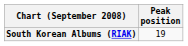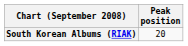South Korean Albums (RIAK) | Peak position: 19 -> 20
